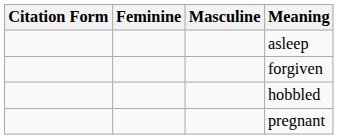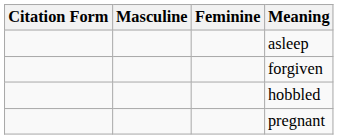columns swapped: Masculine <-> Feminine
